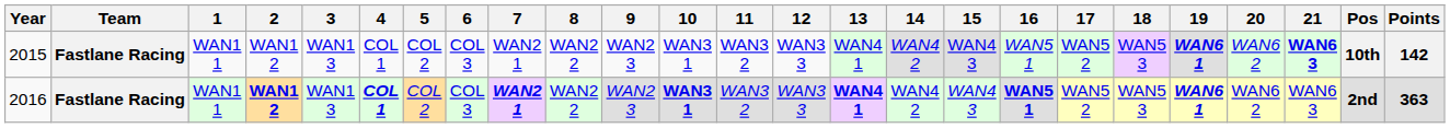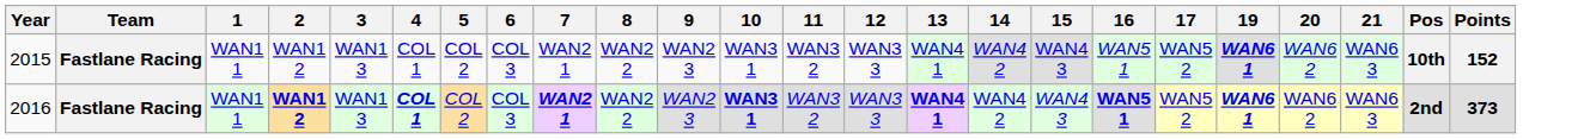- column: 18 | WAN5 3 | WAN5 3
2015 | 21: bold -> normal
2015 | Points: 142 -> 152
2016 | Points: 363 -> 373
